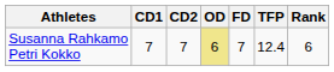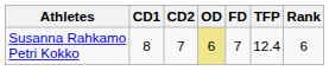Susanna Rahkamo Petri Kokko | CD1: 7 -> 8
